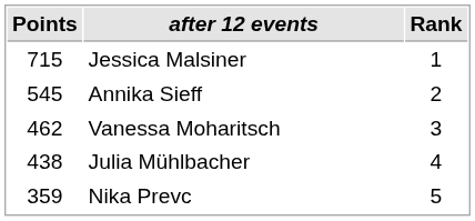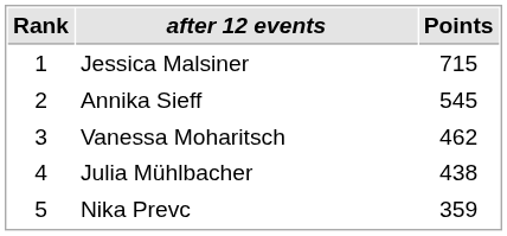columns swapped: Rank <-> Points
